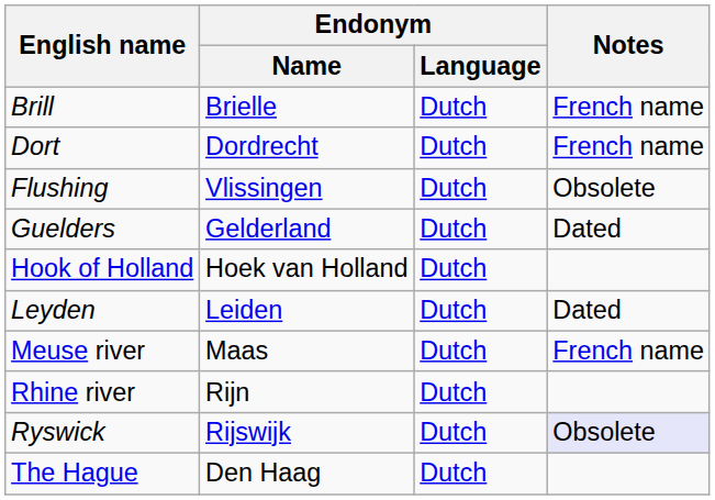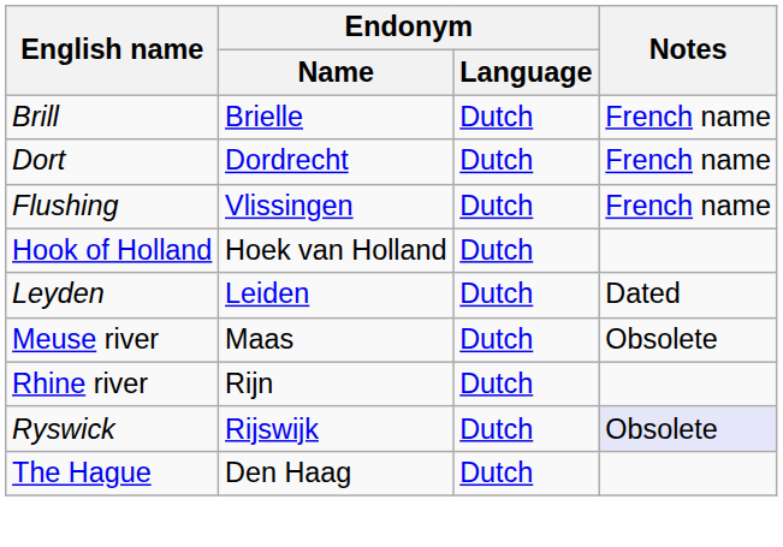Flushing | Notes: Obsolete -> French name
- row: Guelders | Gelderland | Dutch | Dated
Meuse river | Notes: French name -> Obsolete
